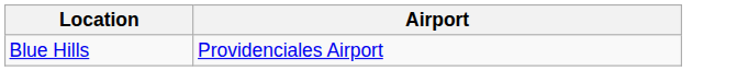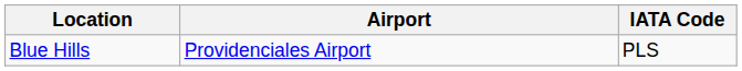+ column: IATA Code | PLS
